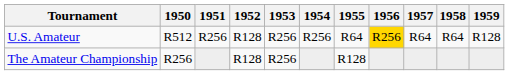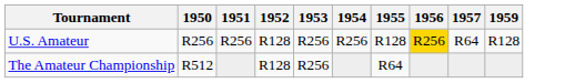- column: 1958 | R64
U.S. Amateur | 1950: R512 -> R256
U.S. Amateur | 1955: R64 -> R128
The Amateur Championship | 1950: R256 -> R512
The Amateur Championship | 1955: R128 -> R64
